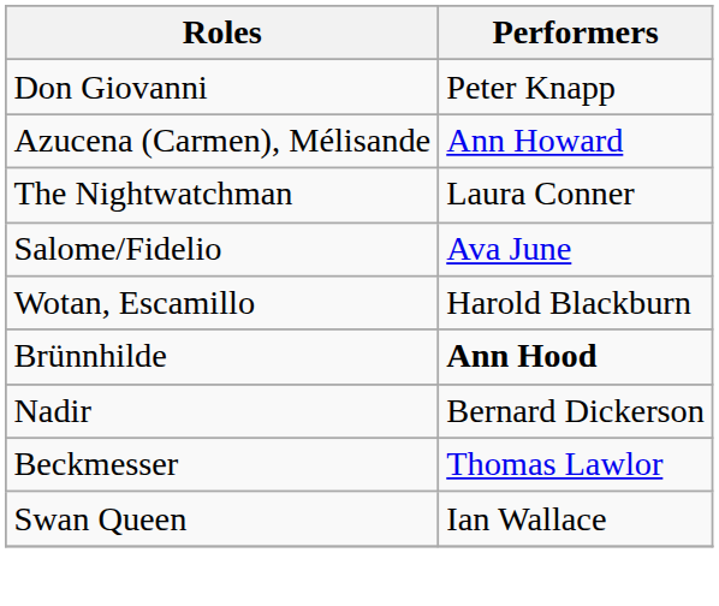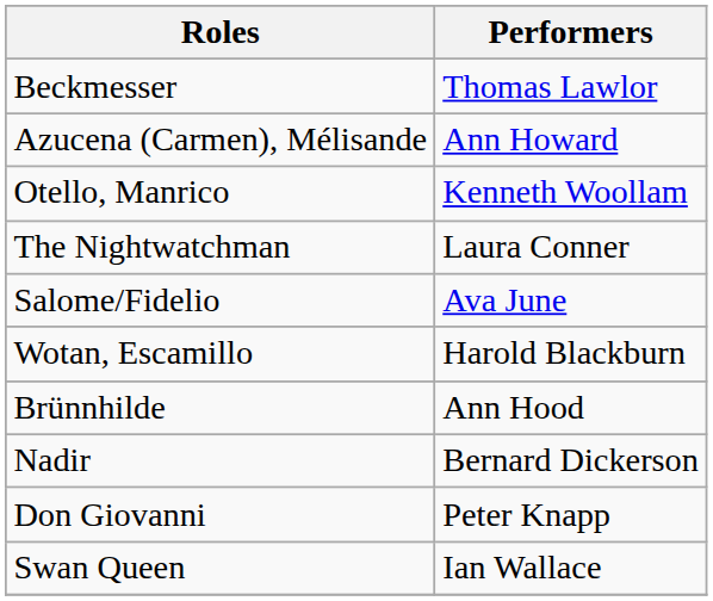rows swapped: Beckmesser <-> Don Giovanni
+ row: Otello, Manrico | Kenneth Woollam
Brünnhilde | Performers: bold -> normal
